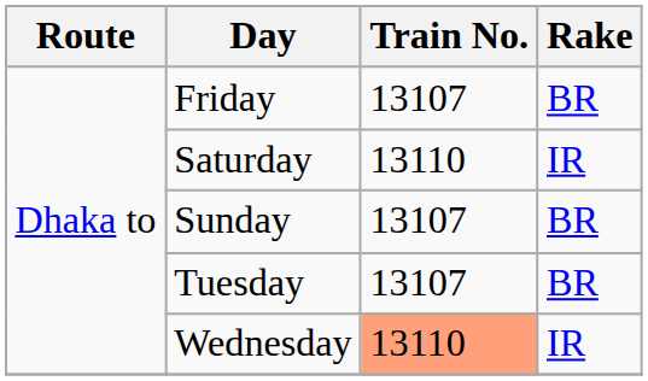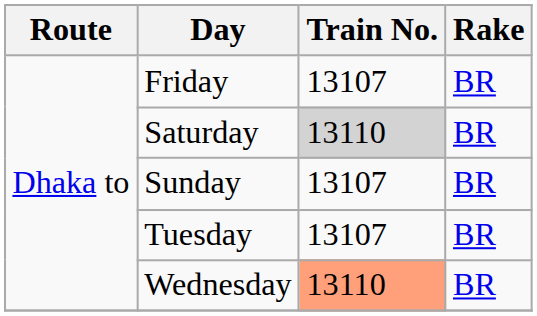Saturday | Train No.: no background -> lightgrey background
Saturday | Rake: IR -> BR
Wednesday | Rake: IR -> BR
